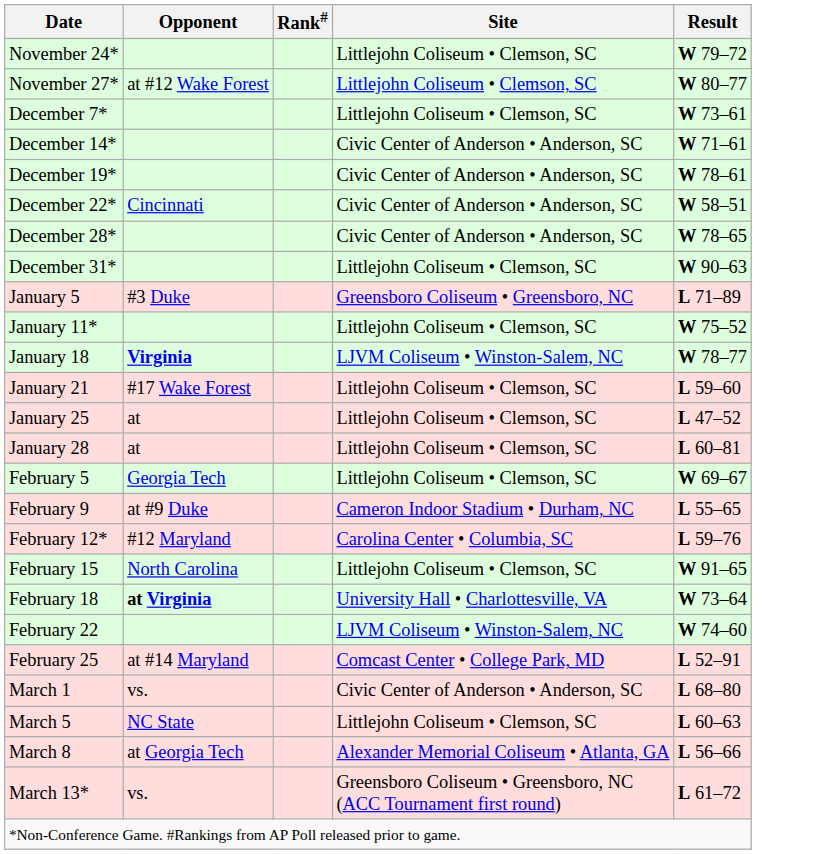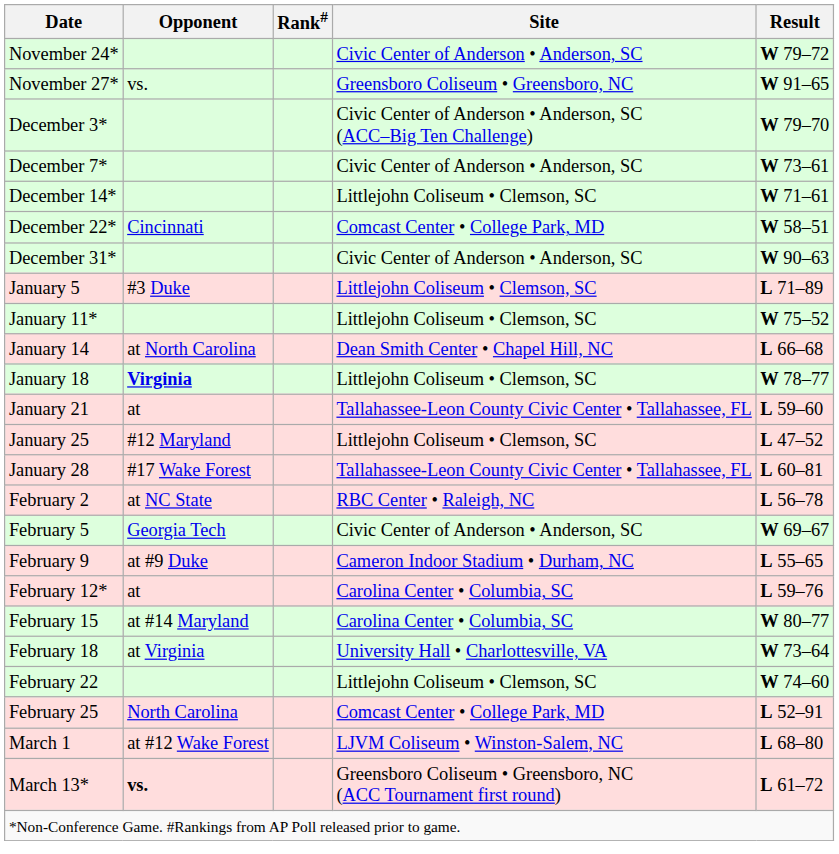November 24* | Site: Littlejohn Coliseum • Clemson, SC -> Civic Center of Anderson • Anderson, SC
November 27* | Opponent: at #12 Wake Forest -> vs.
November 27* | Site: Littlejohn Coliseum • Clemson, SC -> Greensboro Coliseum • Greensboro, NC
November 27* | Result: W 80–77 -> W 91–65
+ row: December 3* | Civic Center of Anderson • Anderson, SC (ACC–Big Ten Challenge) | W 79–70
December 7* | Site: Littlejohn Coliseum • Clemson, SC -> Civic Center of Anderson • Anderson, SC
December 14* | Site: Civic Center of Anderson • Anderson, SC -> Littlejohn Coliseum • Clemson, SC
- row: December 19* | Civic Center of Anderson • Anderson, SC | W 78–61
December 22* | Site: Civic Center of Anderson • Anderson, SC -> Comcast Center • College Park, MD
- row: December 28* | Civic Center of Anderson • Anderson, SC | W 78–65
December 31* | Site: Littlejohn Coliseum • Clemson, SC -> Civic Center of Anderson • Anderson, SC
January 5 | Site: Greensboro Coliseum • Greensboro, NC -> Littlejohn Coliseum • Clemson, SC
+ row: January 14 | at North Carolina | Dean Smith Center • Chapel Hill, NC | L 66–68
January 18 | Site: LJVM Coliseum • Winston-Salem, NC -> Littlejohn Coliseum • Clemson, SC
January 21 | Opponent: #17 Wake Forest -> at
January 21 | Site: Littlejohn Coliseum • Clemson, SC -> Tallahassee-Leon County Civic Center • Tallahassee, FL
January 25 | Opponent: at -> #12 Maryland
January 28 | Opponent: at -> #17 Wake Forest
January 28 | Site: Littlejohn Coliseum • Clemson, SC -> Tallahassee-Leon County Civic Center • Tallahassee, FL
+ row: February 2 | at NC State | RBC Center • Raleigh, NC | L 56–78
February 5 | Site: Littlejohn Coliseum • Clemson, SC -> Civic Center of Anderson • Anderson, SC
February 12* | Opponent: #12 Maryland -> at
February 15 | Opponent: North Carolina -> at #14 Maryland
February 15 | Site: Littlejohn Coliseum • Clemson, SC -> Carolina Center • Columbia, SC
February 15 | Result: W 91–65 -> W 80–77
February 18 | Opponent: bold -> normal
February 22 | Site: LJVM Coliseum • Winston-Salem, NC -> Littlejohn Coliseum • Clemson, SC
February 25 | Opponent: at #14 Maryland -> North Carolina
March 1 | Opponent: vs. -> at #12 Wake Forest
March 1 | Site: Civic Center of Anderson • Anderson, SC -> LJVM Coliseum • Winston-Salem, NC
- row: March 5 | NC State | Littlejohn Coliseum • Clemson, SC | L 60–63
- row: March 8 | at Georgia Tech | Alexander Memorial Coliseum • Atlanta, GA | L 56–66
March 13* | Opponent: normal -> bold
